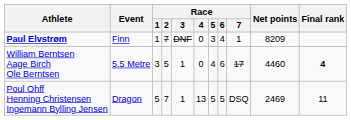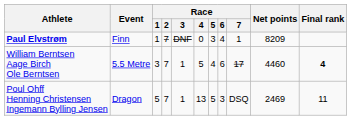William Berntsen Aage Birch Ole Berntsen | Race / 2: 5 -> 7
William Berntsen Aage Birch Ole Berntsen | Race / 4: 0 -> 5
Poul Ohff Henning Christensen Ingemann Bylling Jensen | Race / 6: 5 -> 3
